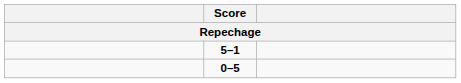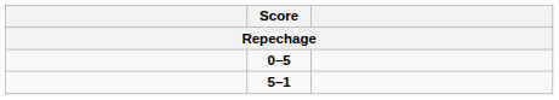rows swapped: 5–1 <-> 0–5
